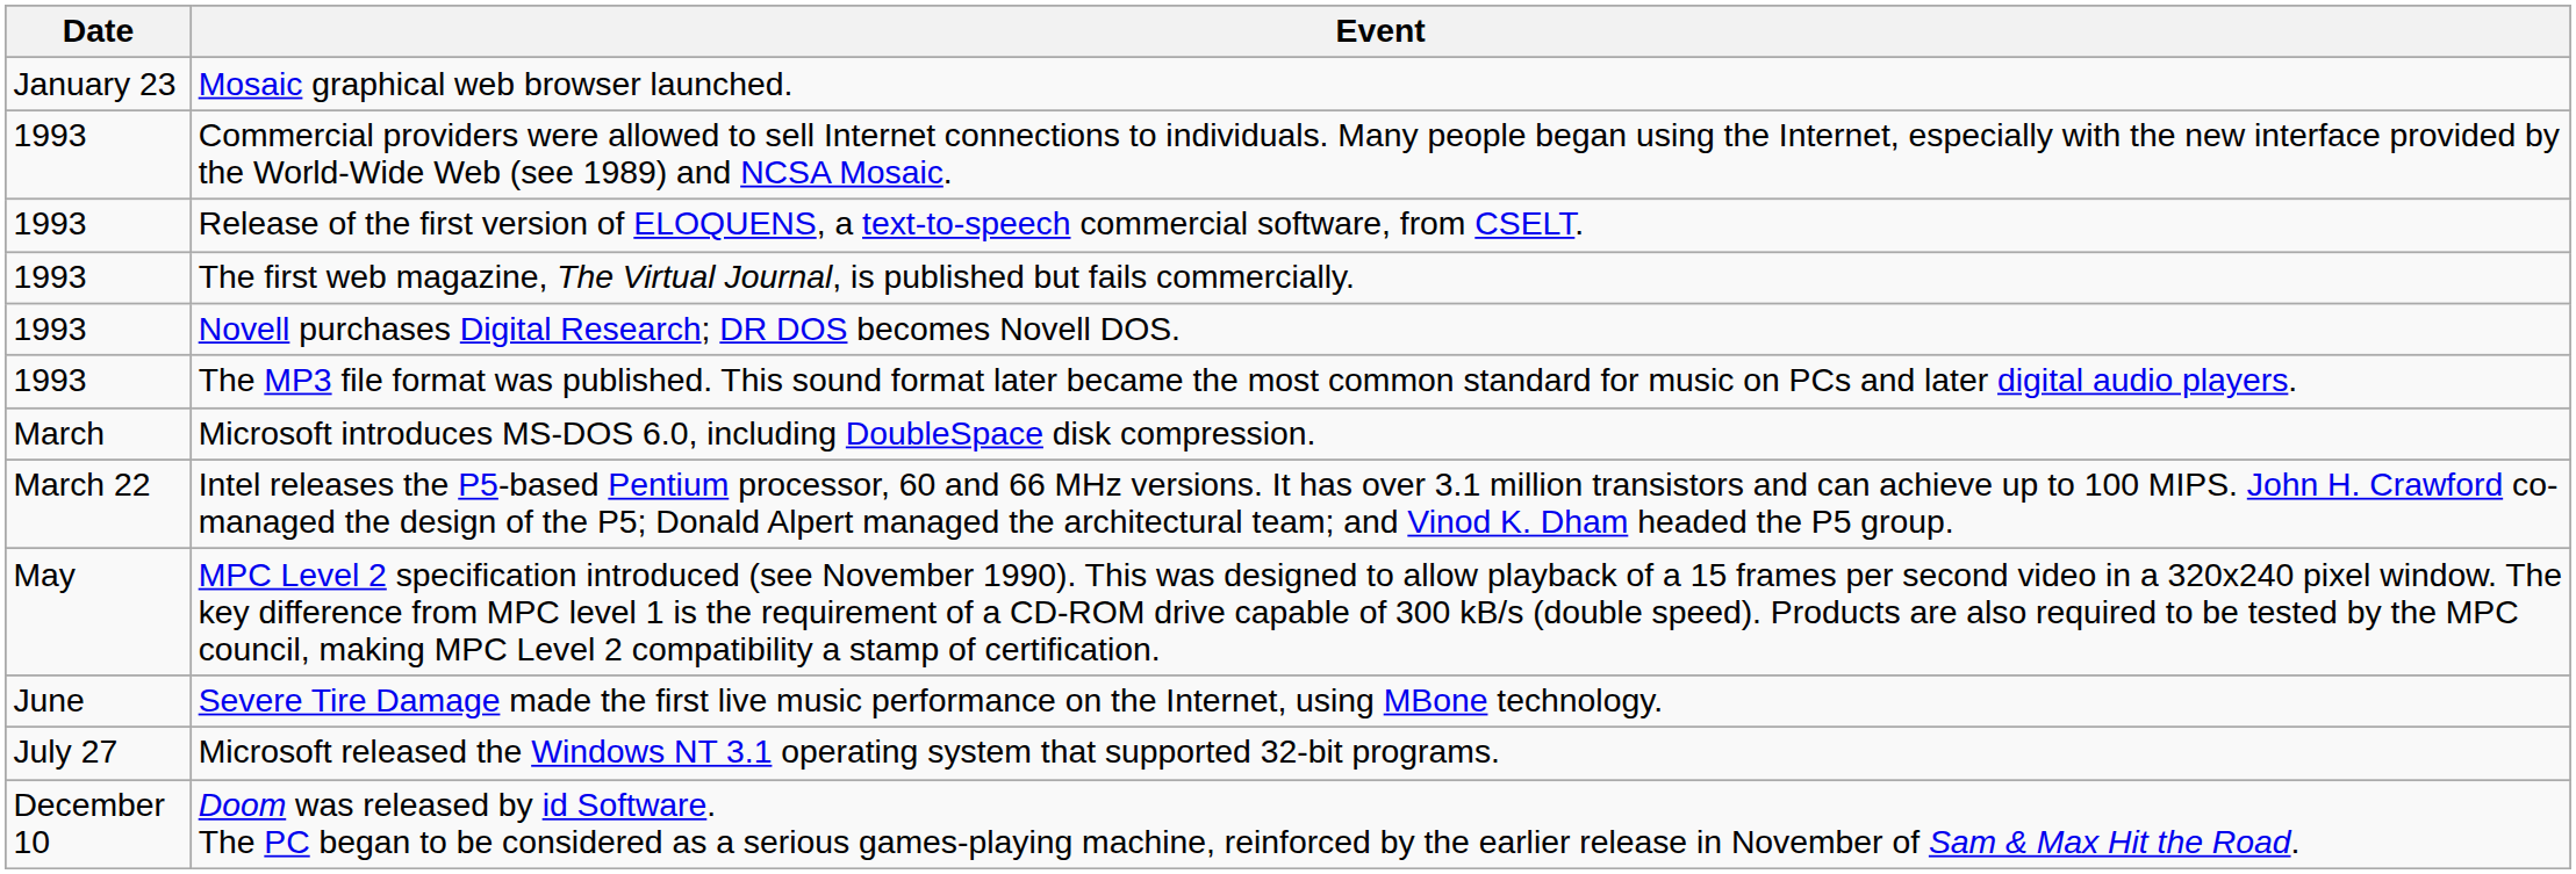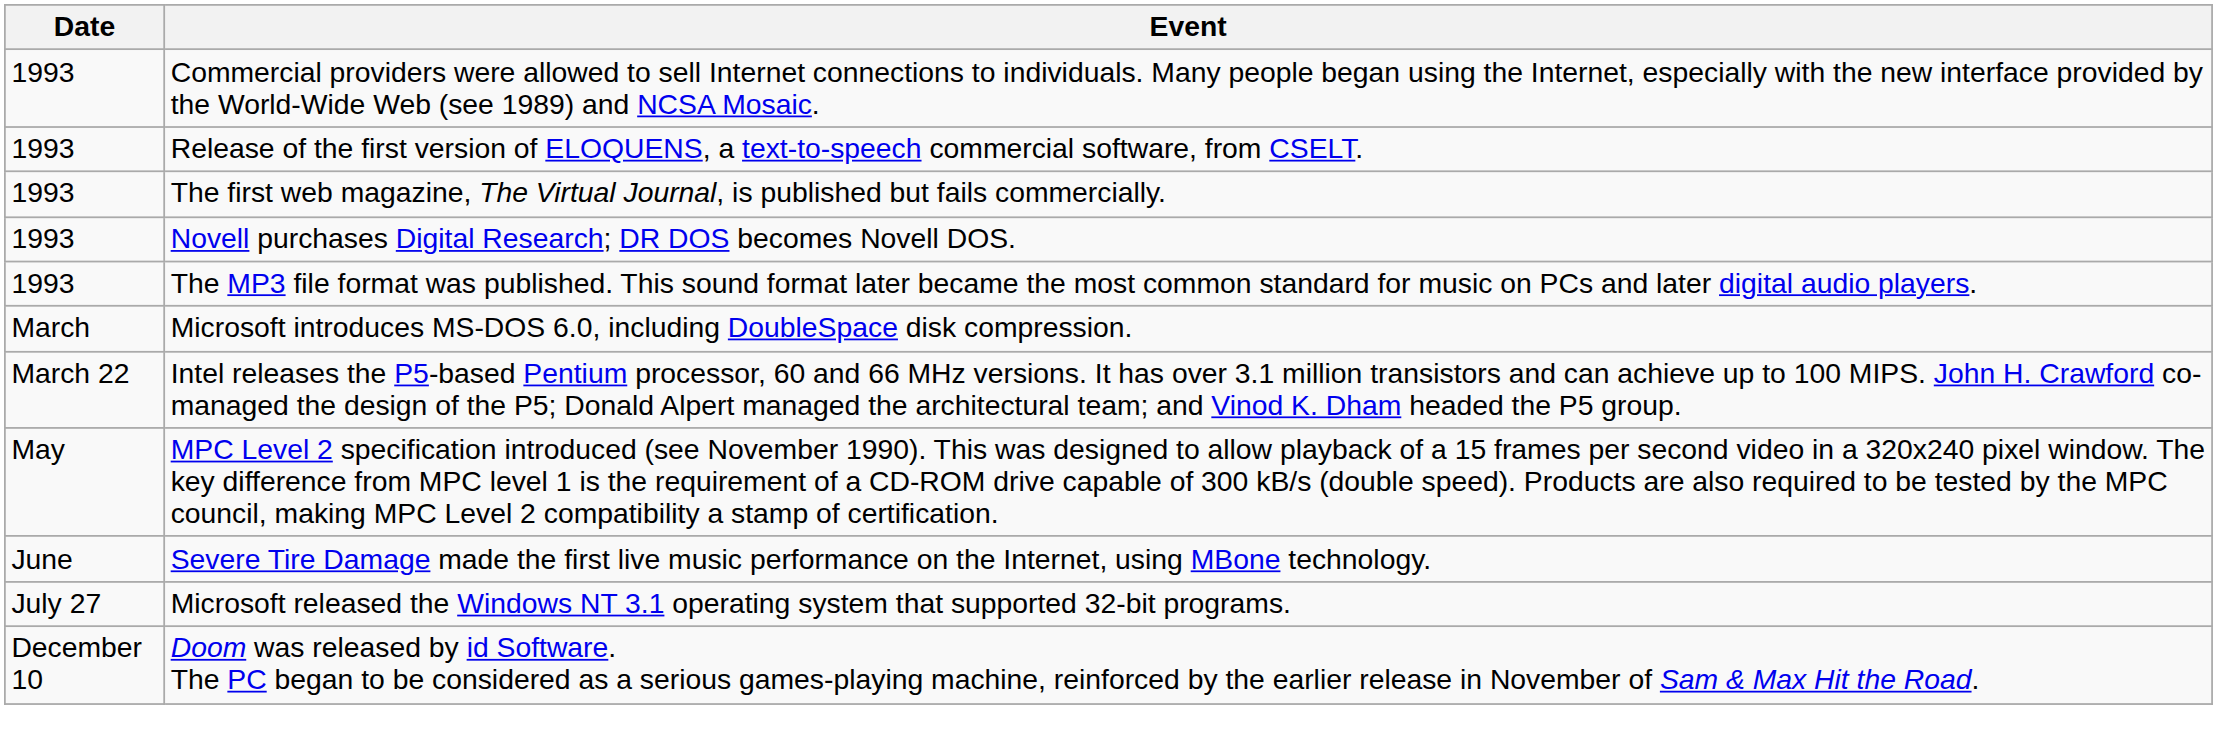- row: January 23 | Mosaic graphical web browser launched.
